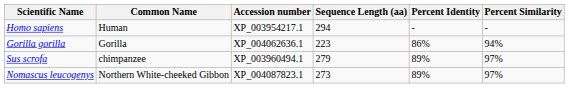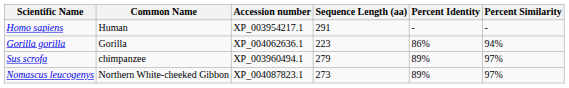Homo sapiens | Sequence Length (aa): 294 -> 291
